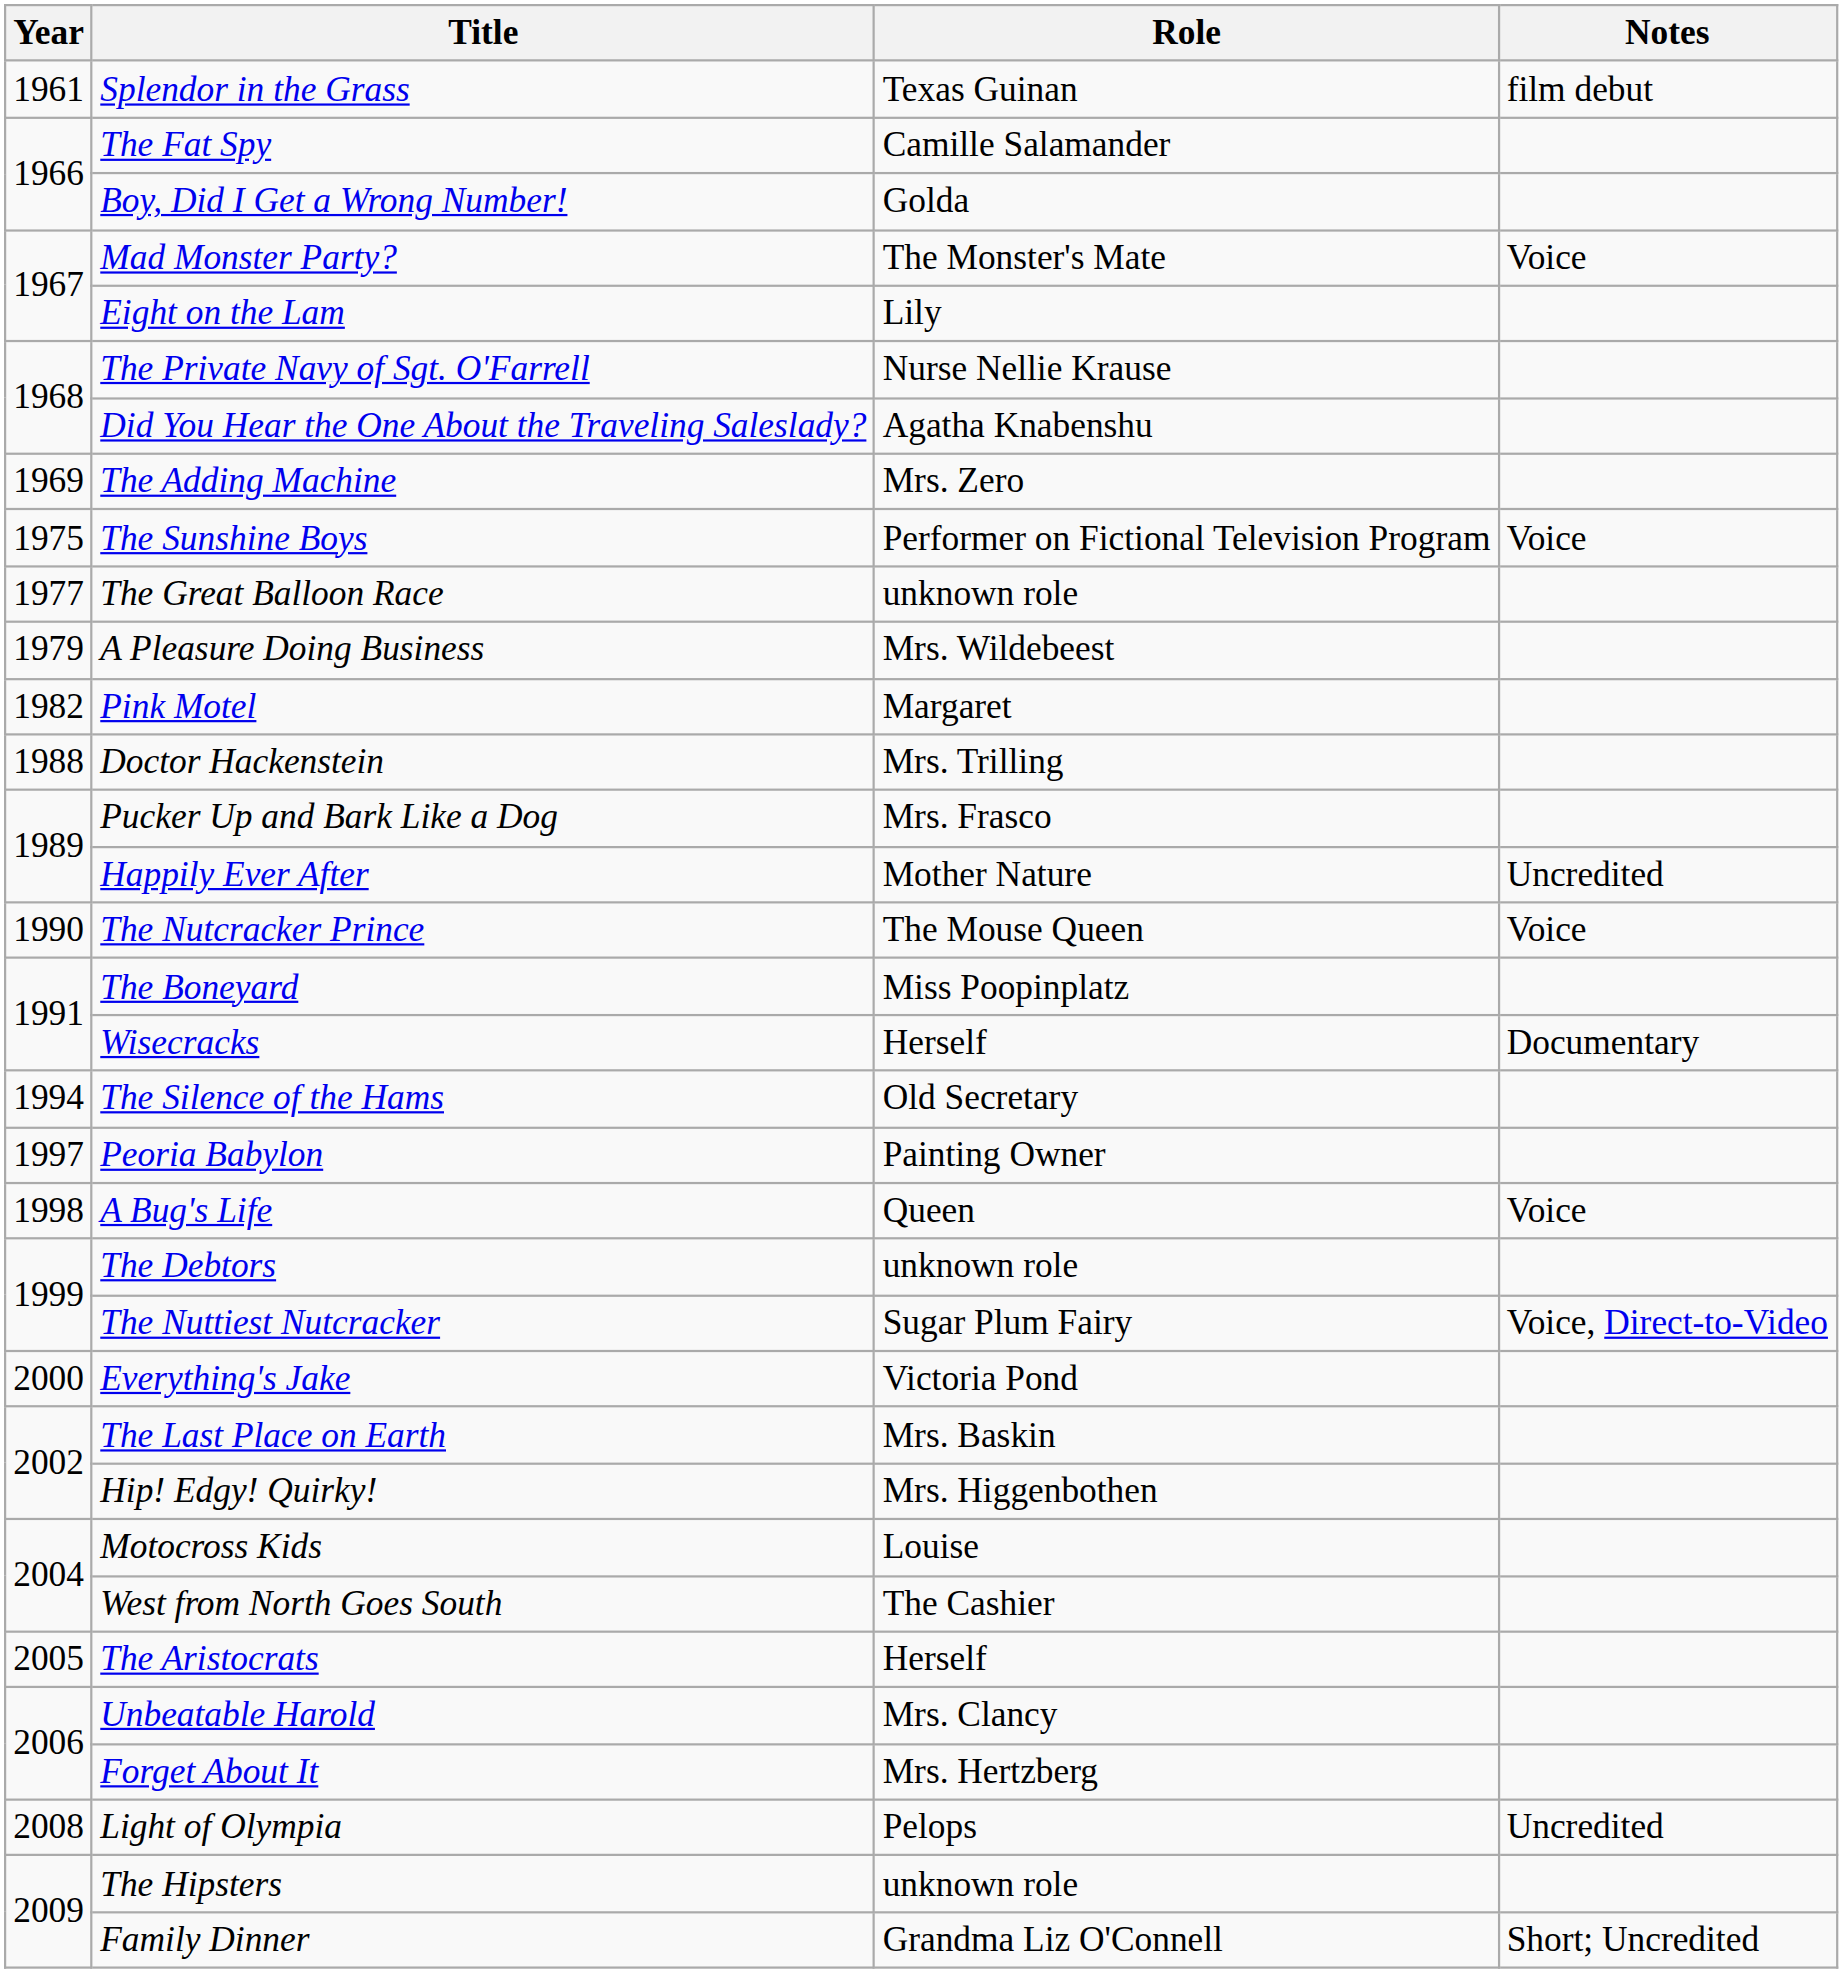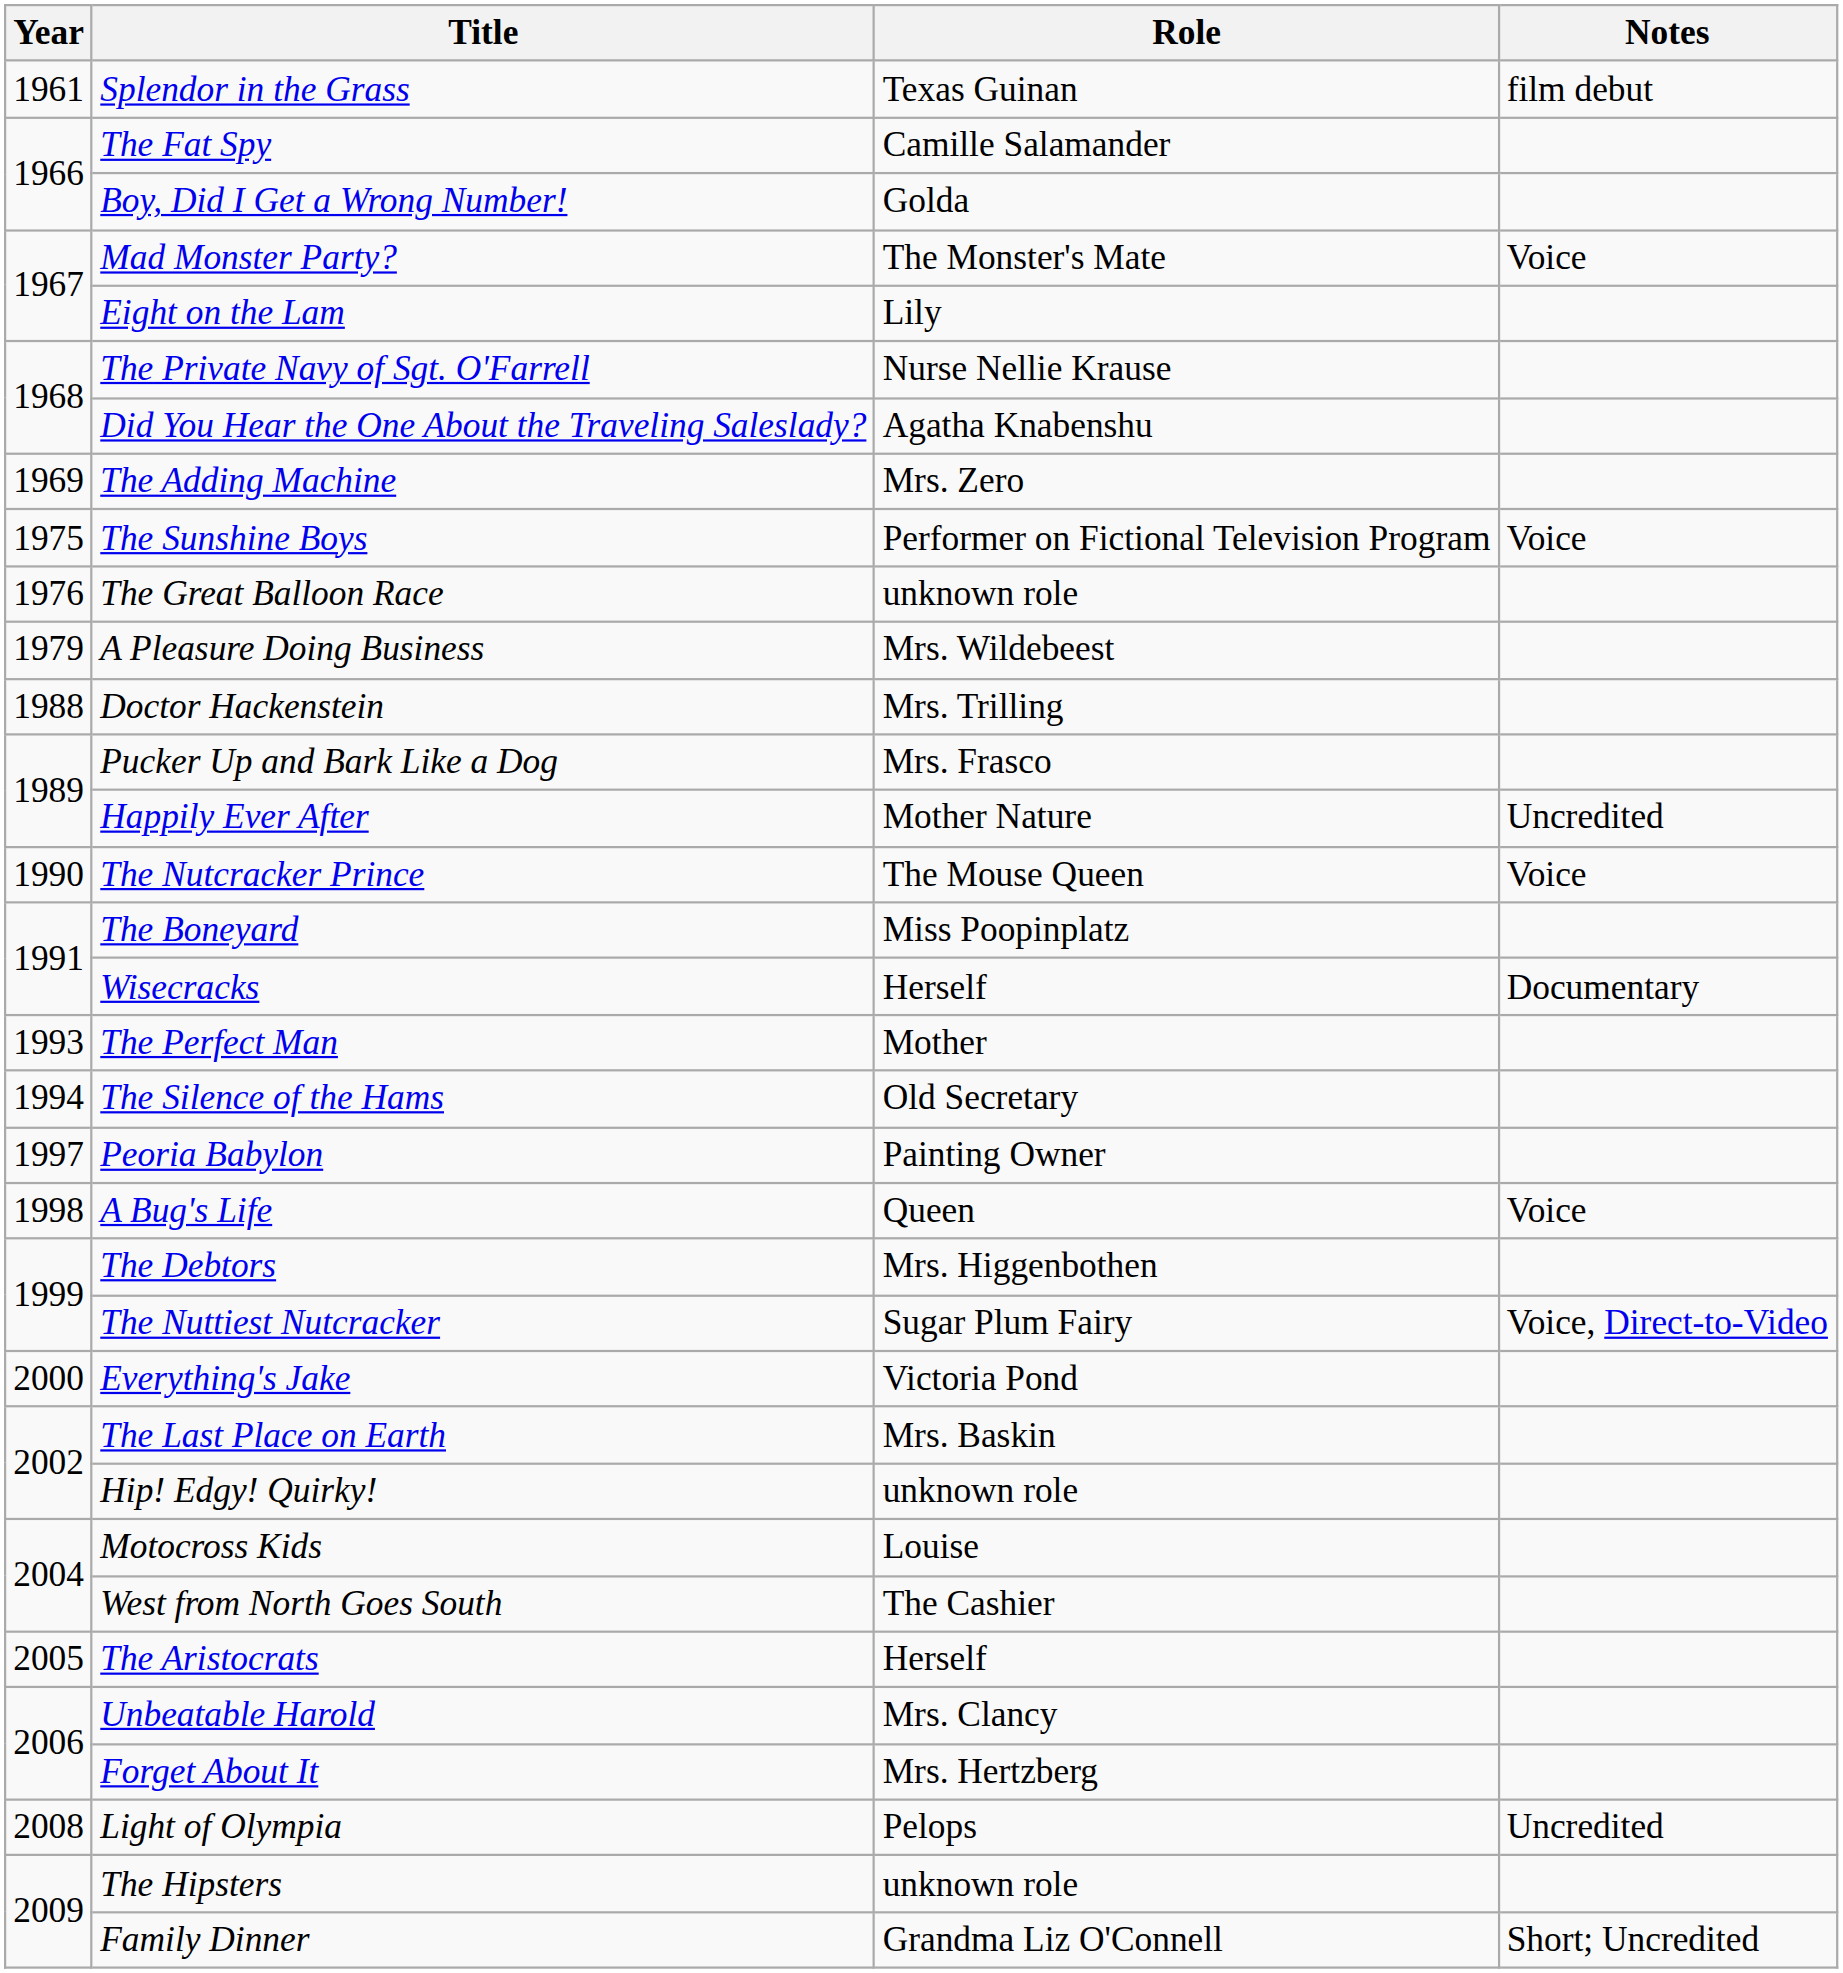The Great Balloon Race | Year: 1977 -> 1976
- row: 1982 | Pink Motel | Margaret
+ row: 1993 | The Perfect Man | Mother
The Debtors | Role: unknown role -> Mrs. Higgenbothen
Hip! Edgy! Quirky! | Role: Mrs. Higgenbothen -> unknown role
